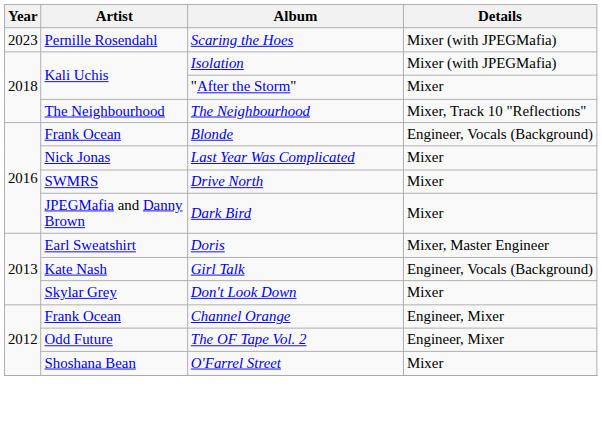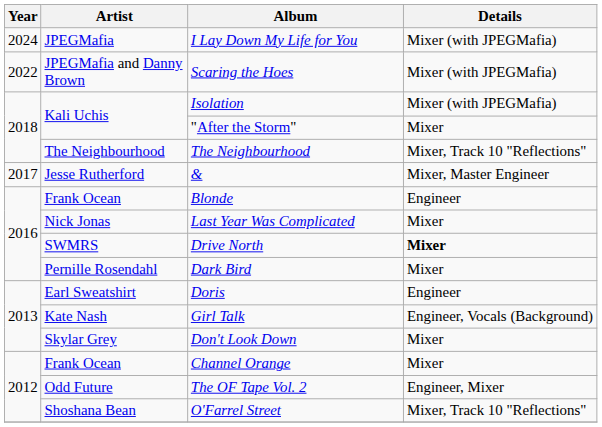+ row: 2024 | JPEGMafia | I Lay Down My Life for You | Mixer (with JPEGMafia)
Scaring the Hoes | Year: 2023 -> 2022
Scaring the Hoes | Artist: Pernille Rosendahl -> JPEGMafia and Danny Brown
+ row: 2017 | Jesse Rutherford | & | Mixer, Master Engineer
Blonde | Details: Engineer, Vocals (Background) -> Engineer
Drive North | Details: normal -> bold
Dark Bird | Artist: JPEGMafia and Danny Brown -> Pernille Rosendahl
Doris | Details: Mixer, Master Engineer -> Engineer
Channel Orange | Details: Engineer, Mixer -> Mixer
O'Farrel Street | Details: Mixer -> Mixer, Track 10 "Reflections"
